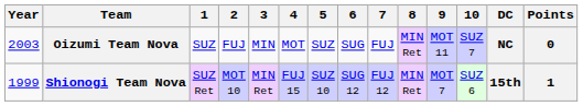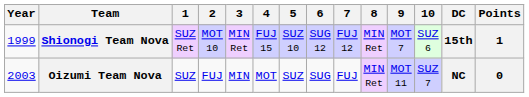rows swapped: Shionogi Team Nova <-> Oizumi Team Nova
